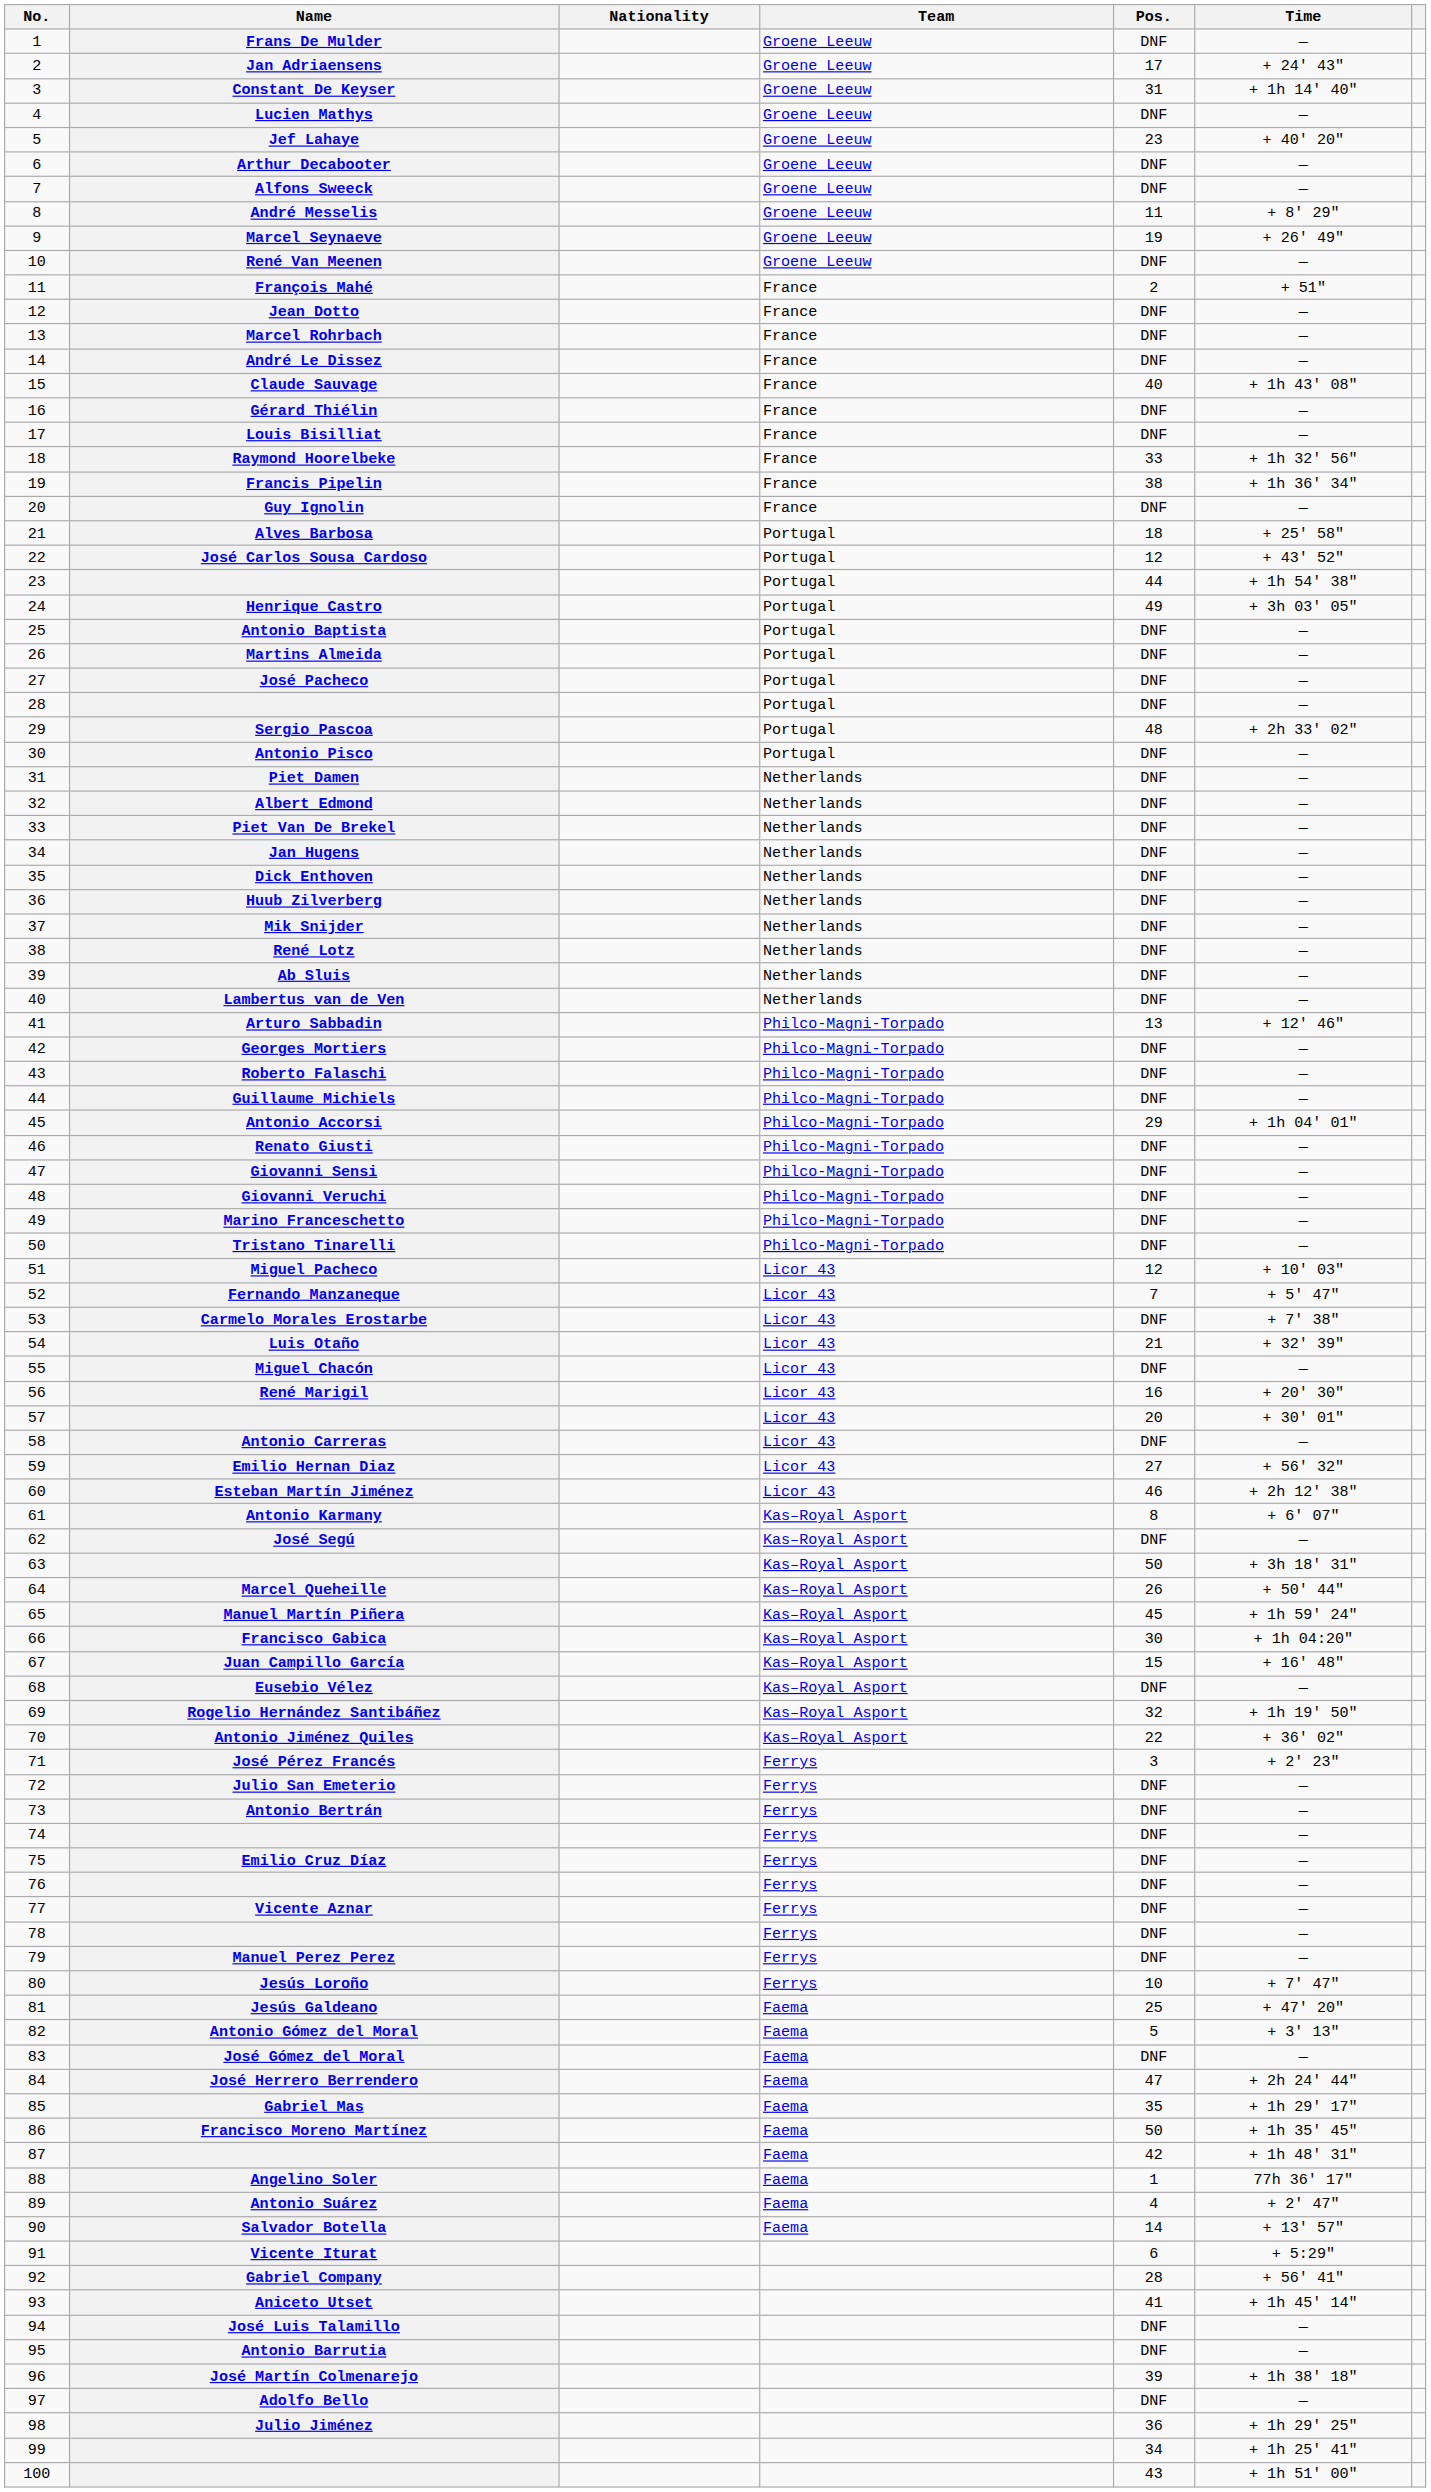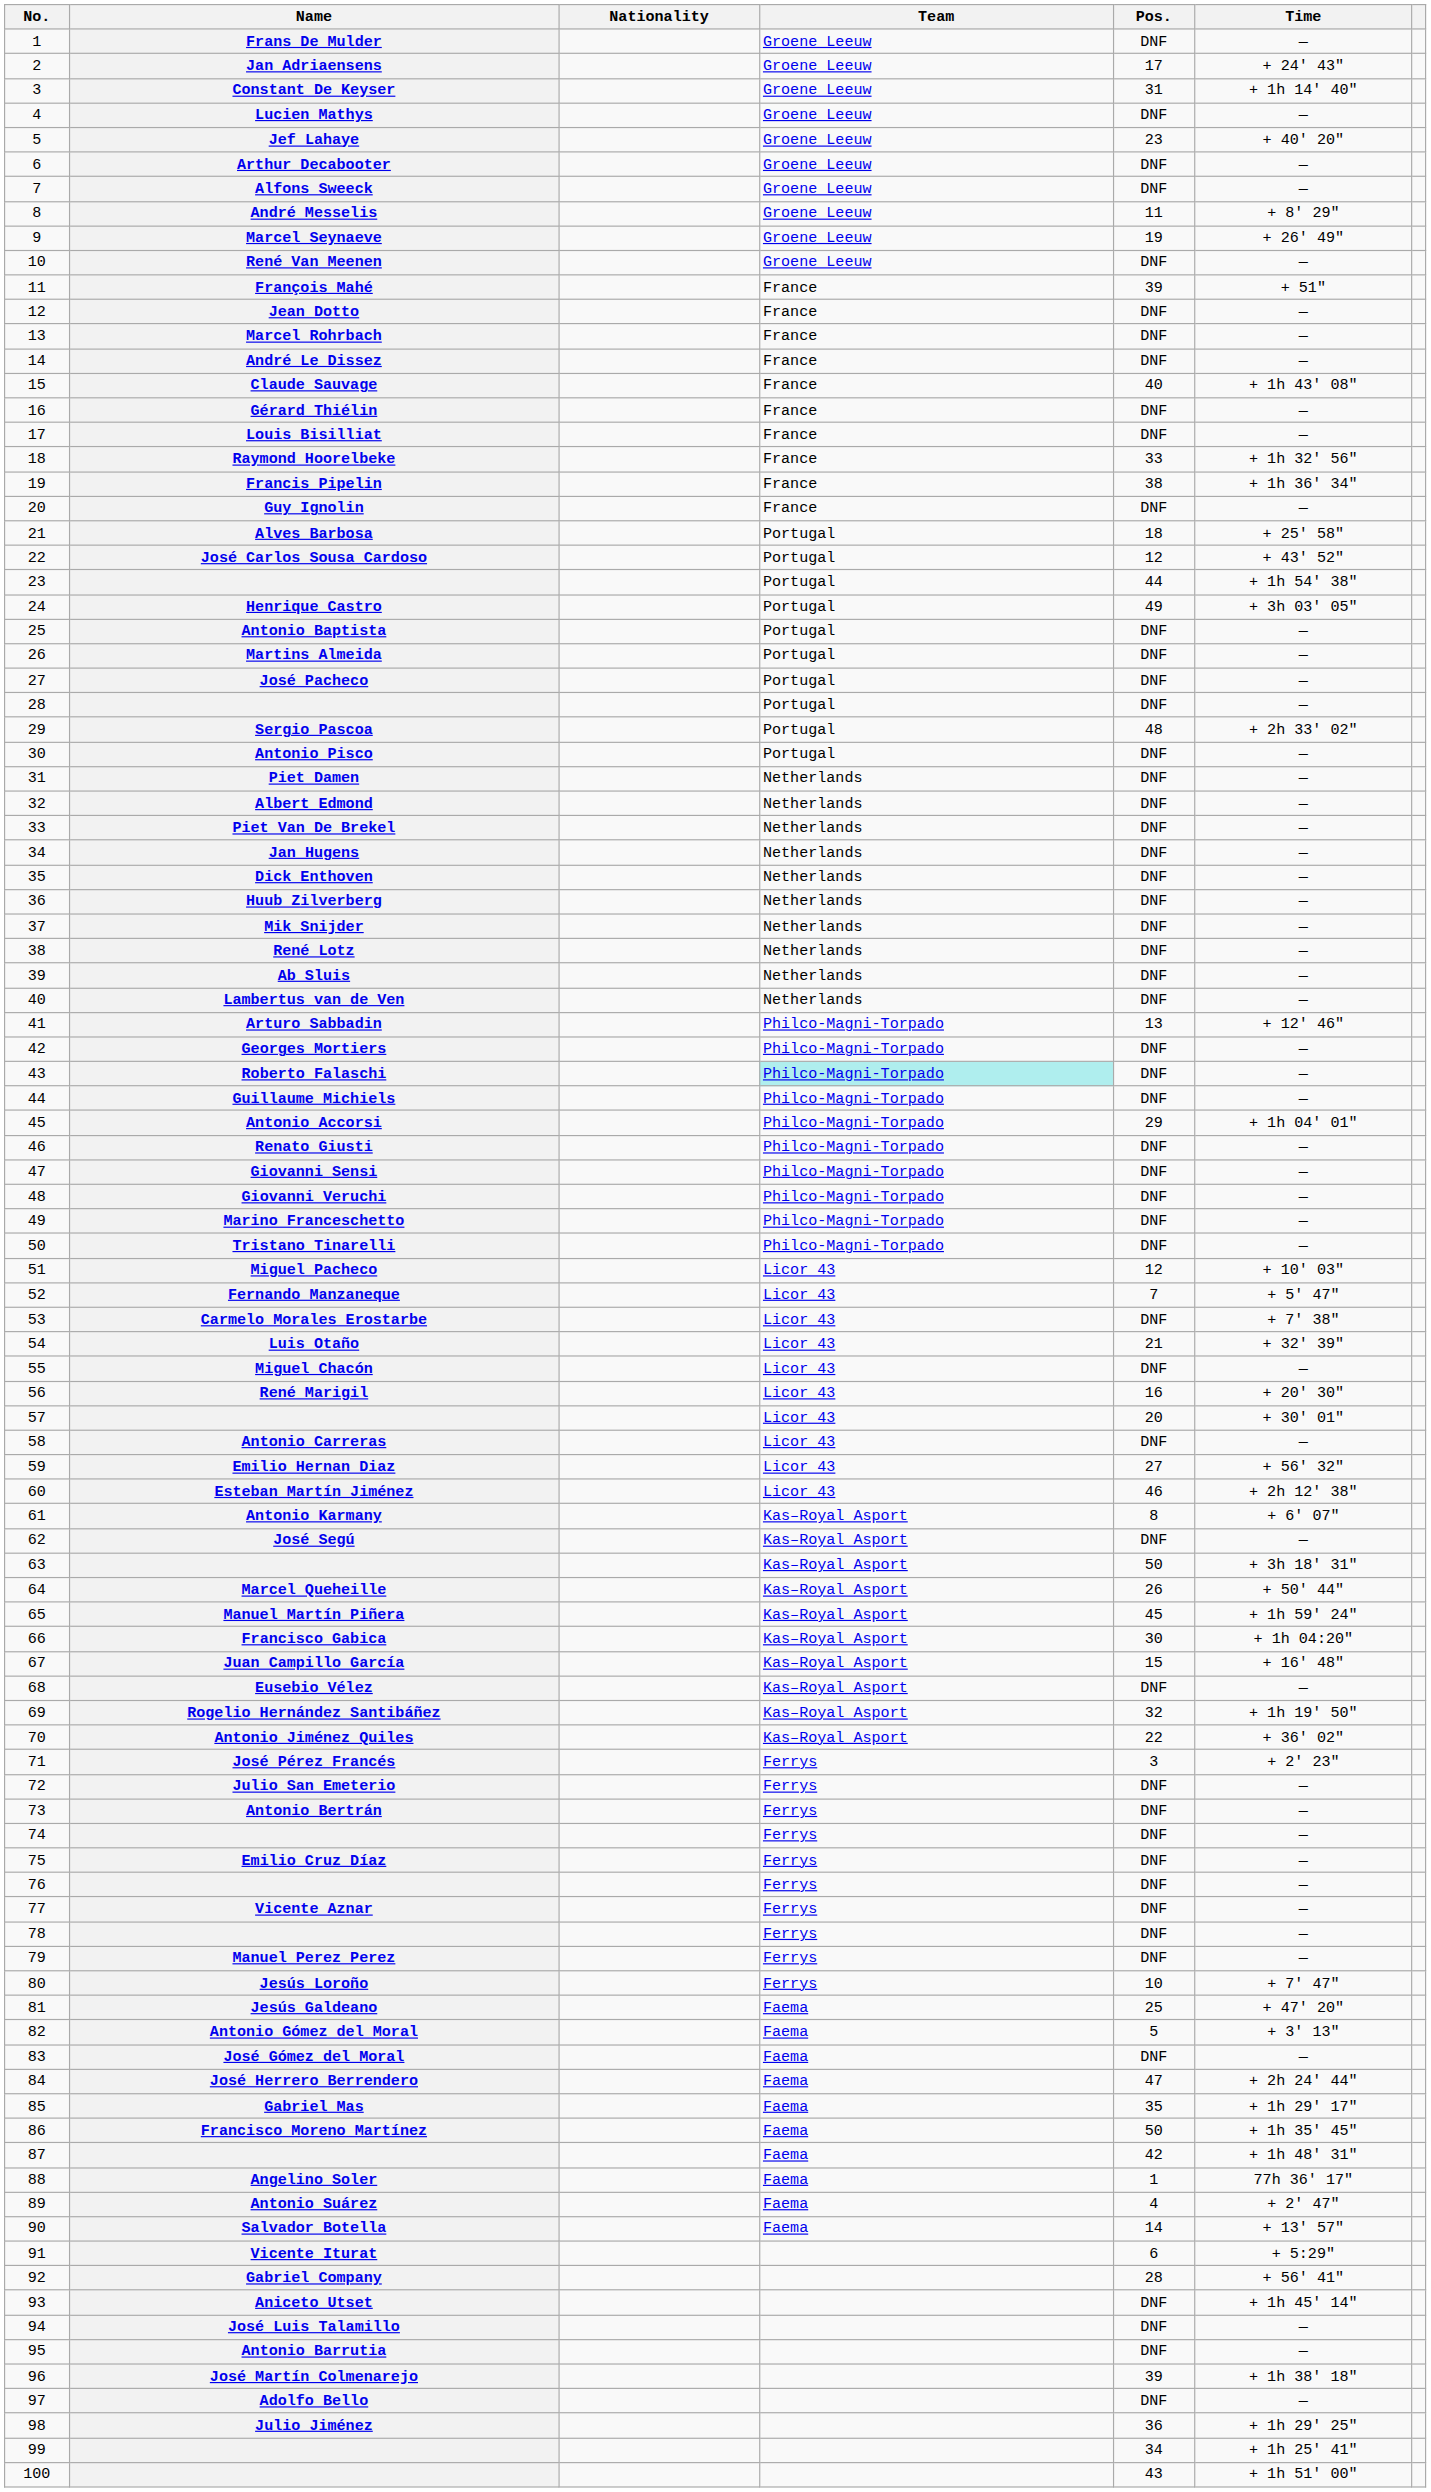François Mahé | Pos.: 2 -> 39
Roberto Falaschi | Team: no background -> paleturquoise background
Aniceto Utset | Pos.: 41 -> DNF
